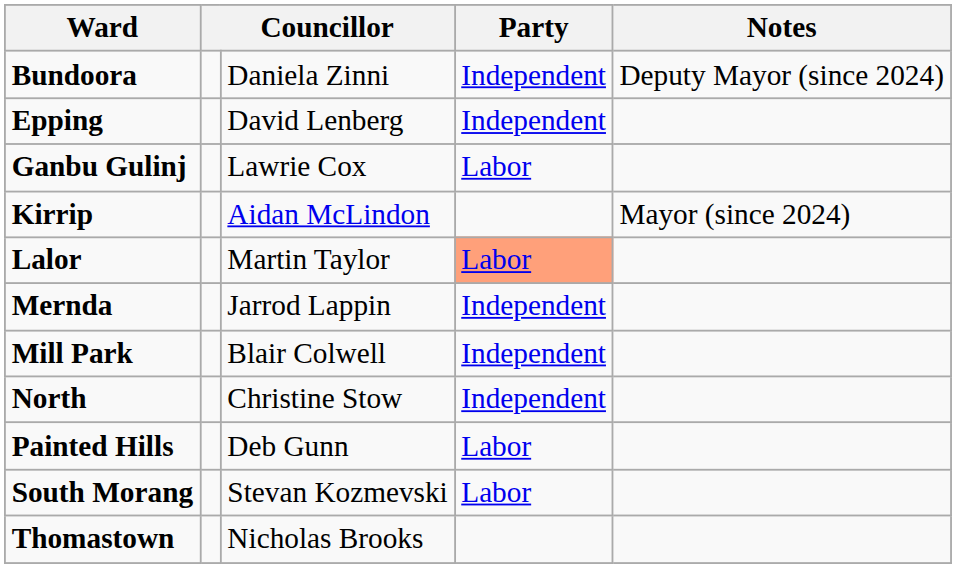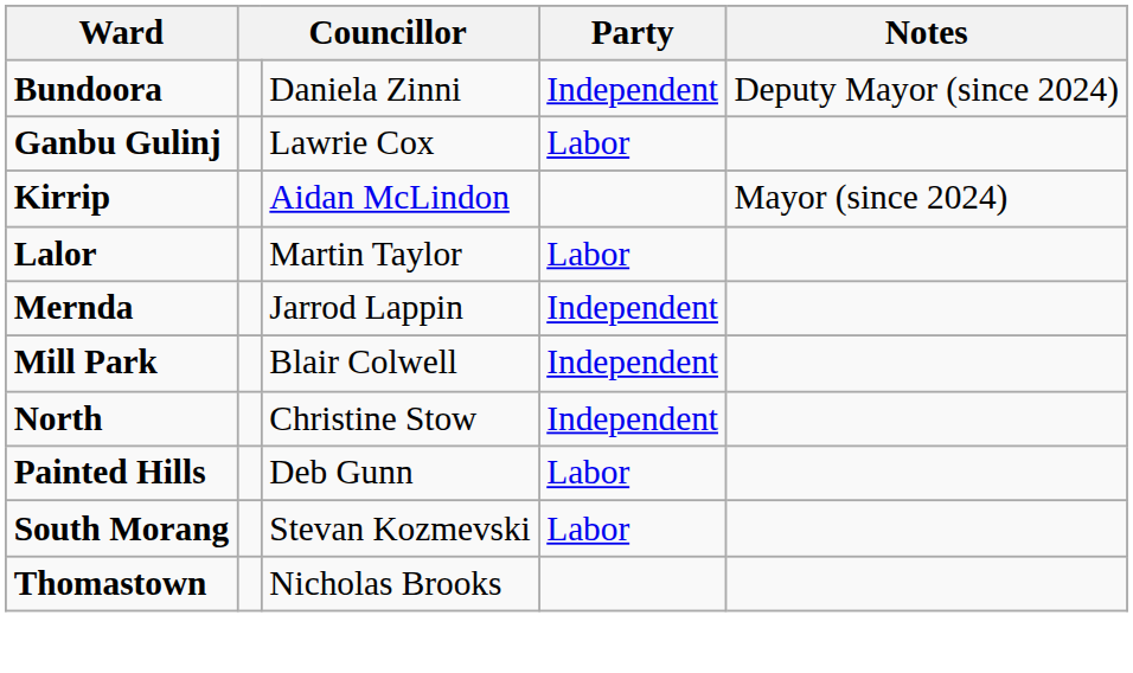- row: Epping | David Lenberg | Independent
Lalor | Party: lightsalmon background -> no background
